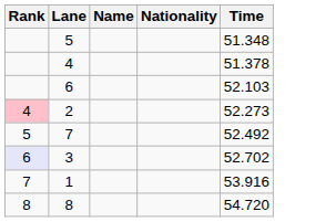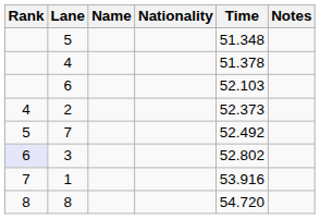+ column: Notes
2 | Rank: pink background -> no background
2 | Time: 52.273 -> 52.373
3 | Time: 52.702 -> 52.802
